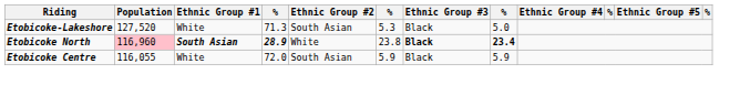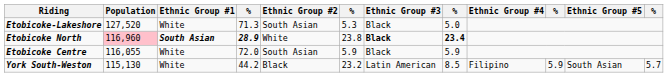+ row: York South-Weston | 115,130 | White | 44.2 | Black | 23.2 | Latin American | 8.5 | Filipino | 5.9 | South Asian | 5.7
